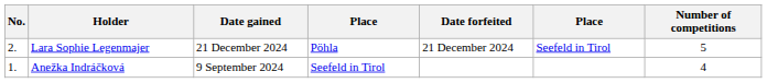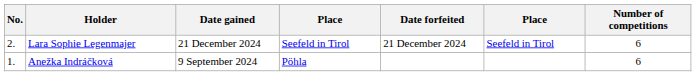Lara Sophie Legenmajer | column 4: Pöhla -> Seefeld in Tirol
Lara Sophie Legenmajer | Number of competitions: 5 -> 6
Anežka Indráčková | column 4: Seefeld in Tirol -> Pöhla
Anežka Indráčková | Number of competitions: 4 -> 6
